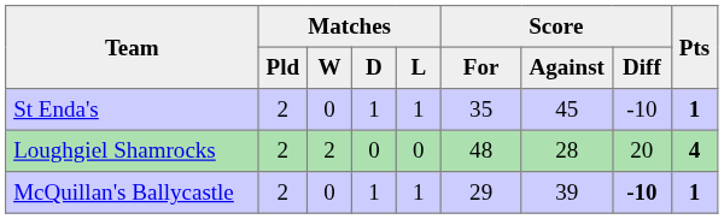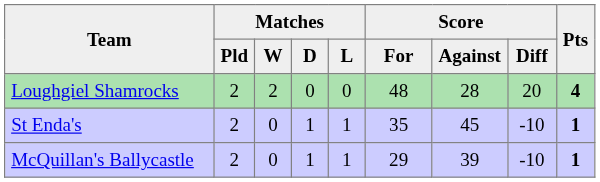rows swapped: Loughgiel Shamrocks <-> St Enda's
McQuillan's Ballycastle | Score / Diff: bold -> normal
